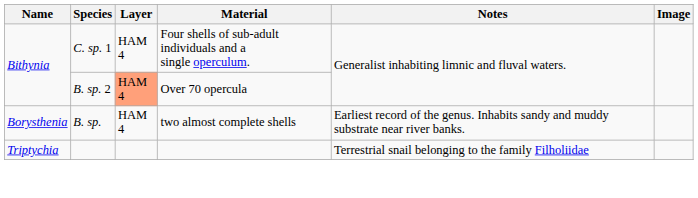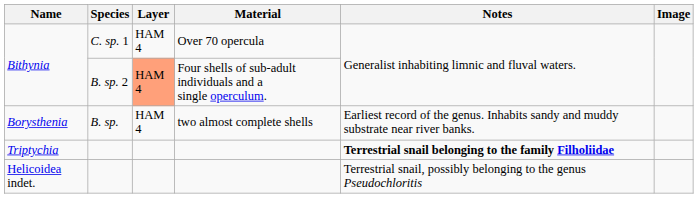Bithynia / C. sp. 1 | Material: Four shells of sub-adult individuals and a single operculum. -> Over 70 opercula
Bithynia / B. sp. 2 | Material: Over 70 opercula -> Four shells of sub-adult individuals and a single operculum.
Triptychia | Notes: normal -> bold
+ row: Helicoidea indet. | Terrestrial snail, possibly belonging to the genus Pseudochloritis
